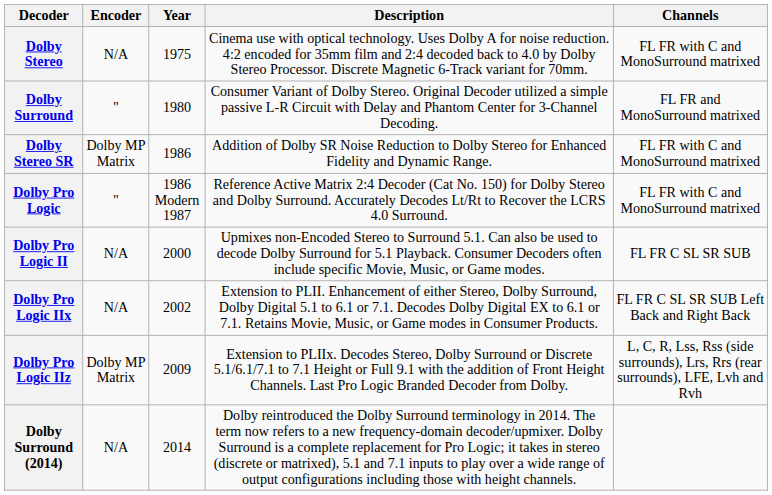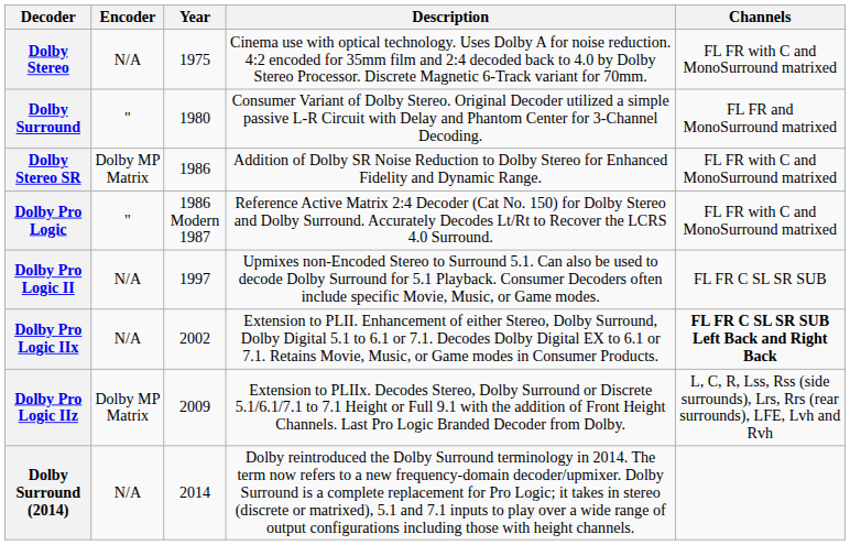Dolby Pro Logic II | Year: 2000 -> 1997
Dolby Pro Logic IIx | Channels: normal -> bold
